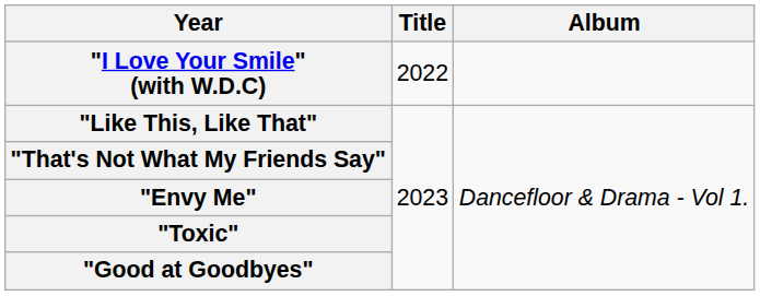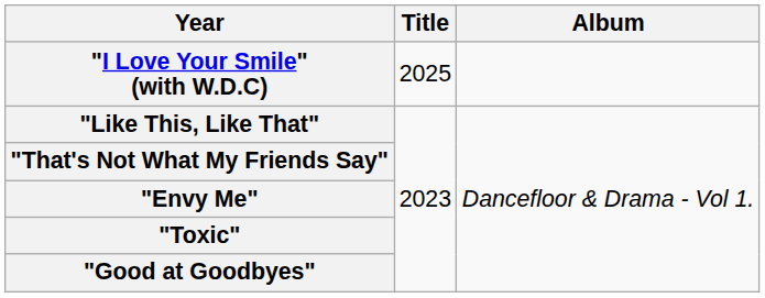"I Love Your Smile" (with W.D.C) | Title: 2022 -> 2025
